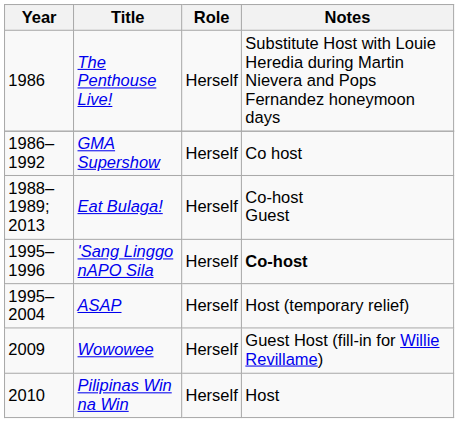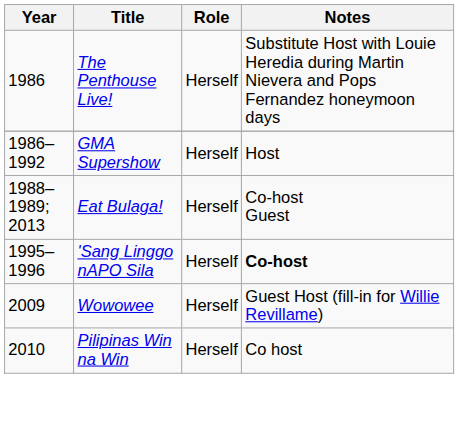GMA Supershow | Notes: Co host -> Host
- row: 1995–2004 | ASAP | Herself | Host (temporary relief)
Pilipinas Win na Win | Notes: Host -> Co host
